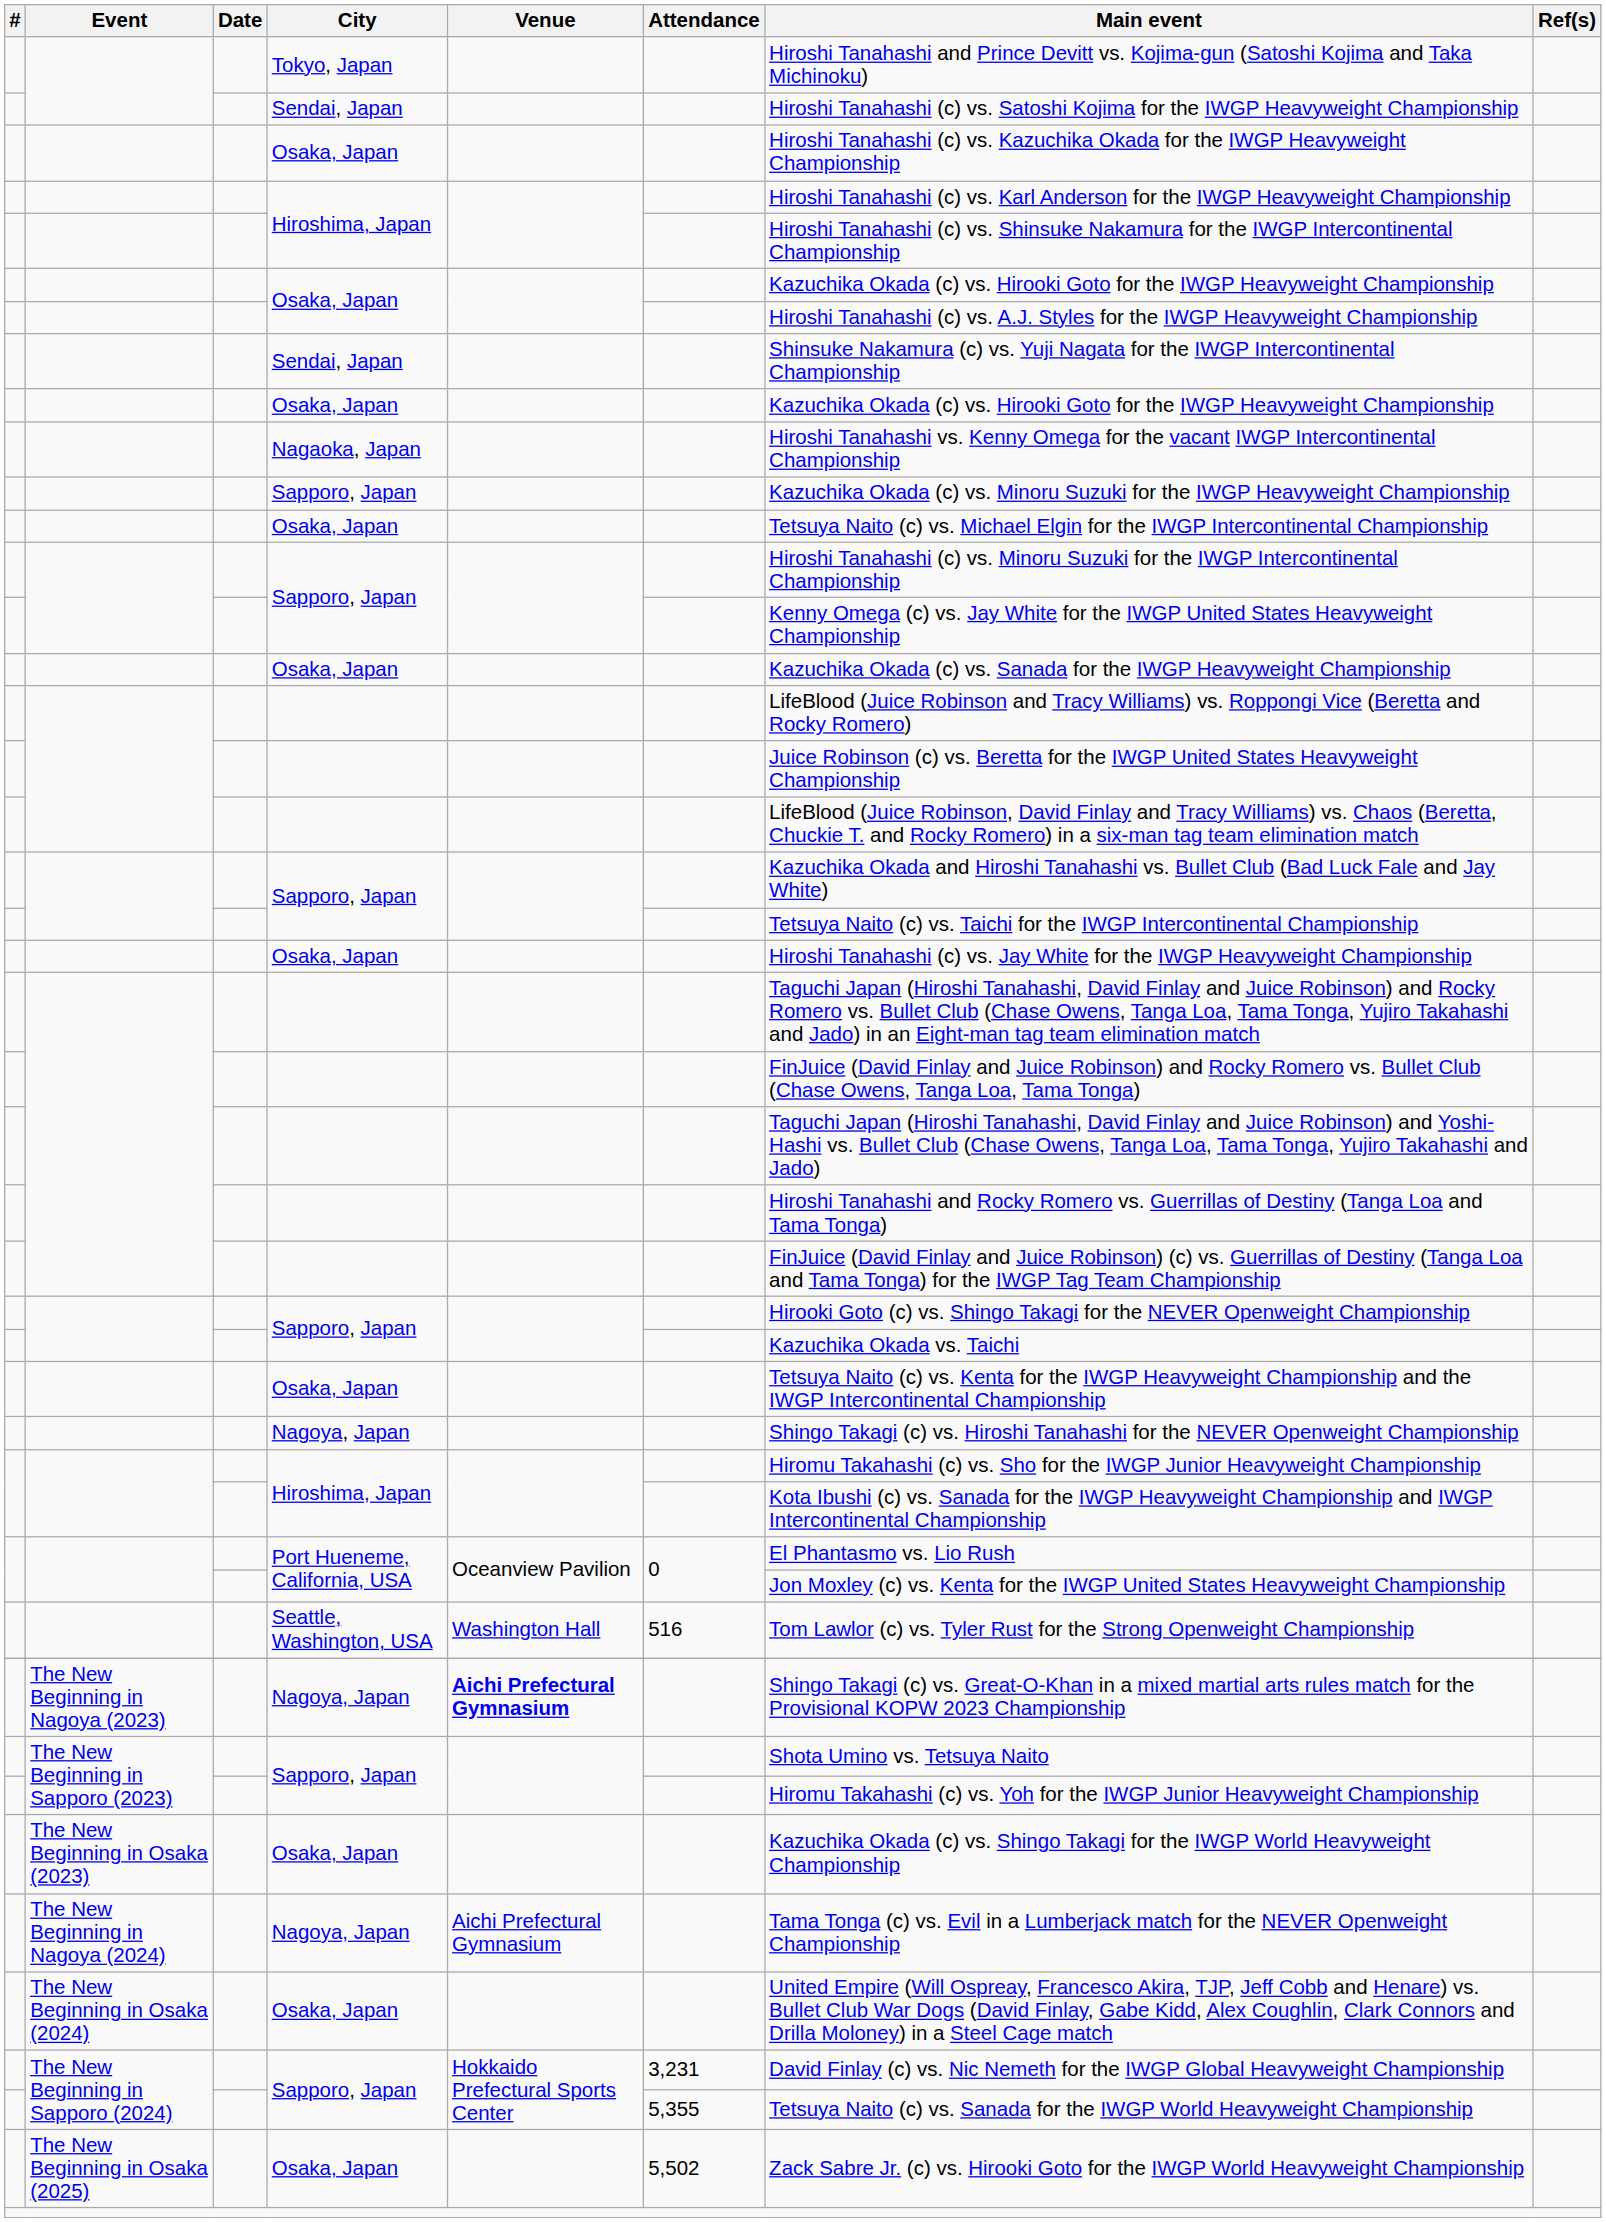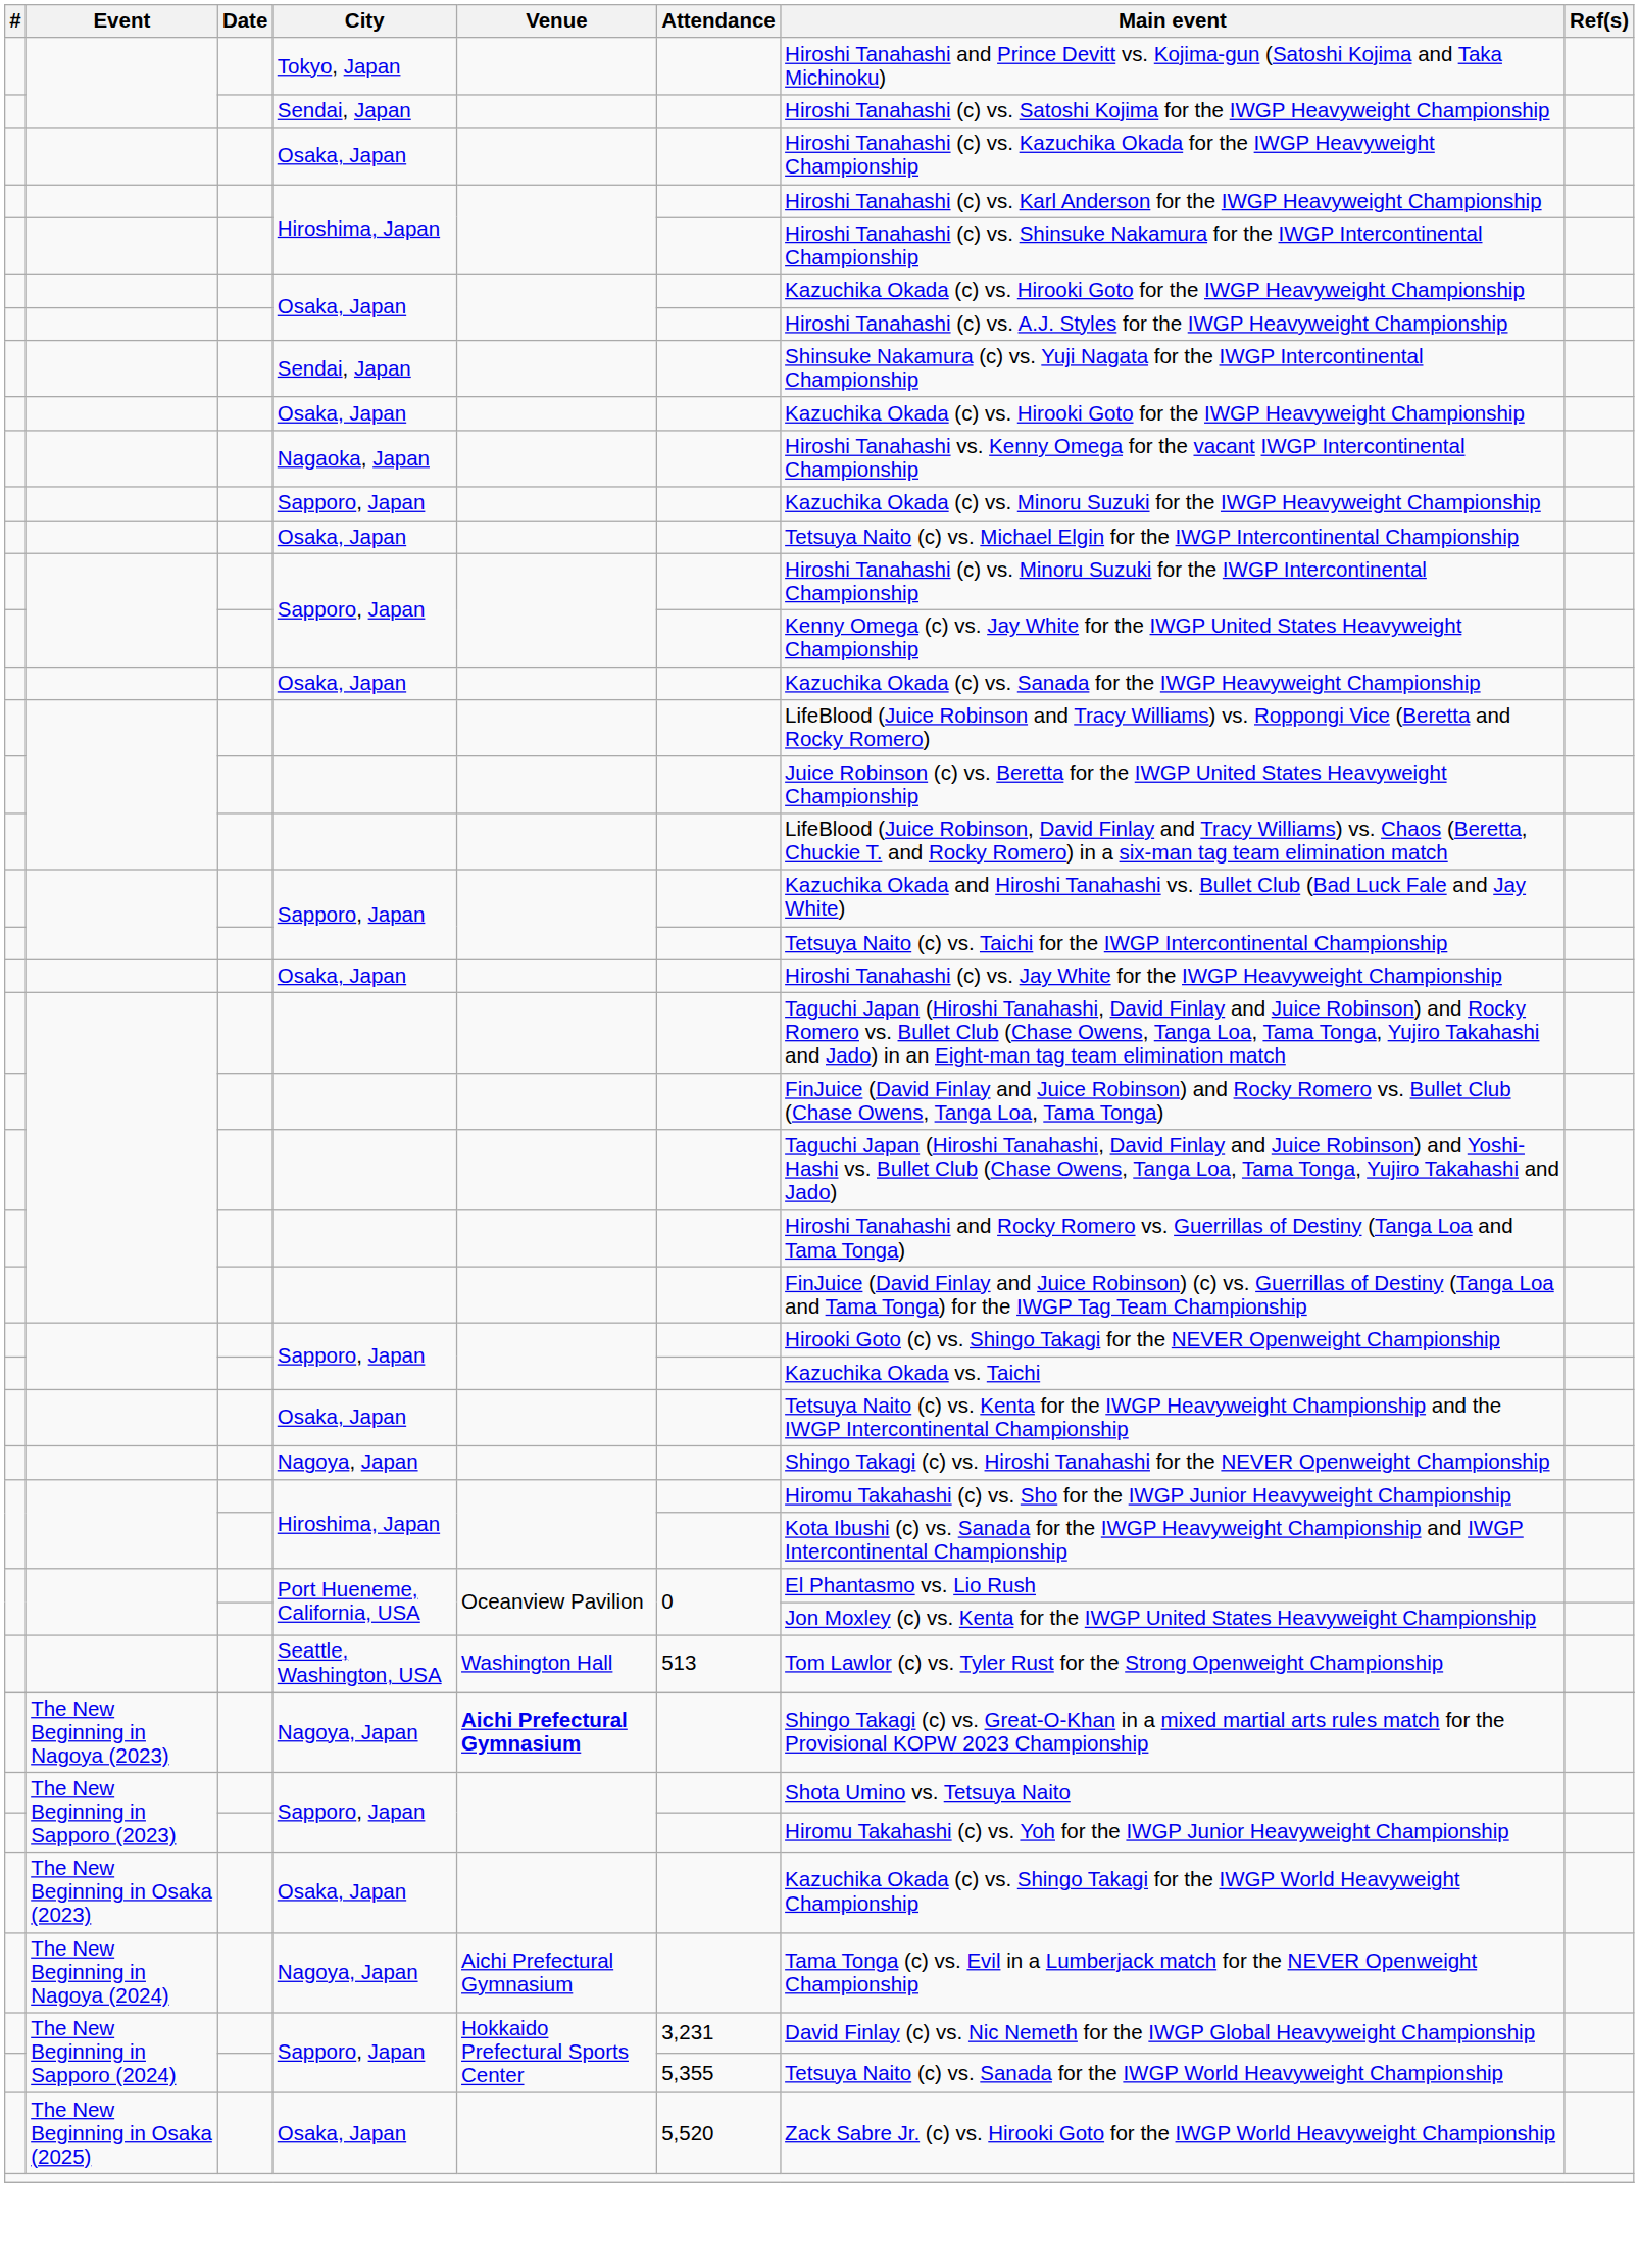Seattle, Washington, USA | Attendance: 516 -> 513
- row: The New Beginning in Osaka (2024) | Osaka, Japan | United Empire (Will Ospreay, Francesco Akira, TJP, Jeff Cobb and Henare) vs. Bullet Club War Dogs (David Finlay, Gabe Kidd, Alex Coughlin, Clark Connors and Drilla Moloney) in a Steel Cage match
The New Beginning in Osaka (2025) / Osaka, Japan | Attendance: 5,502 -> 5,520
